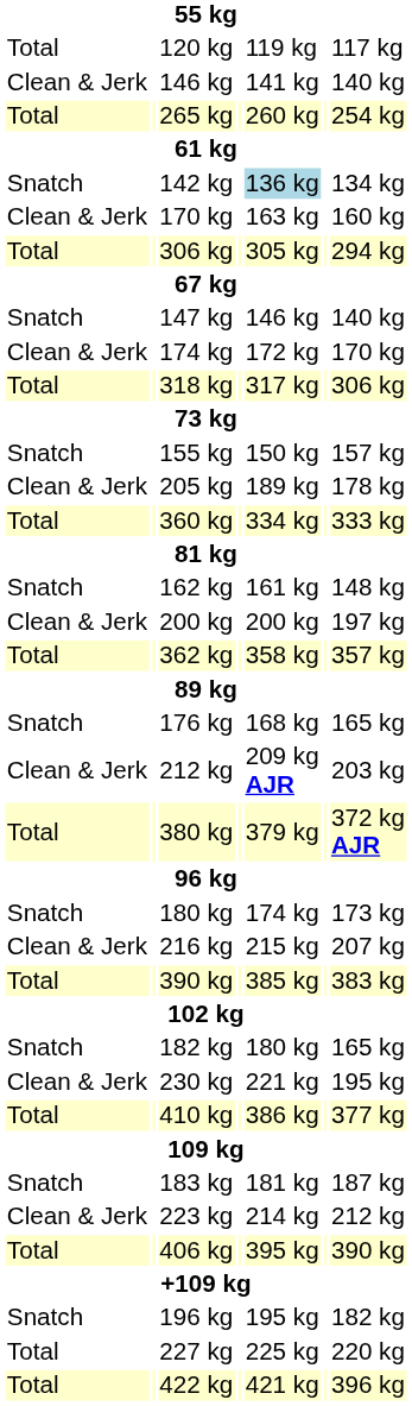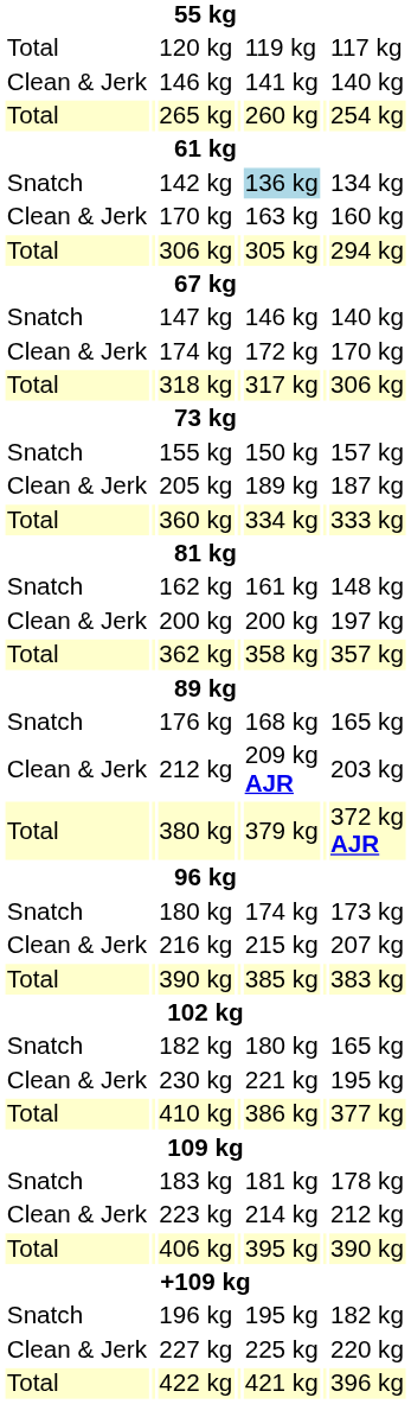205 kg | column 7: 178 kg -> 187 kg
183 kg | column 7: 187 kg -> 178 kg
227 kg | column 1: Total -> Clean & Jerk
